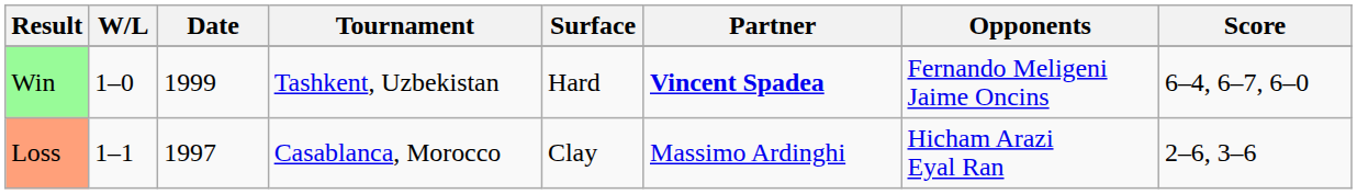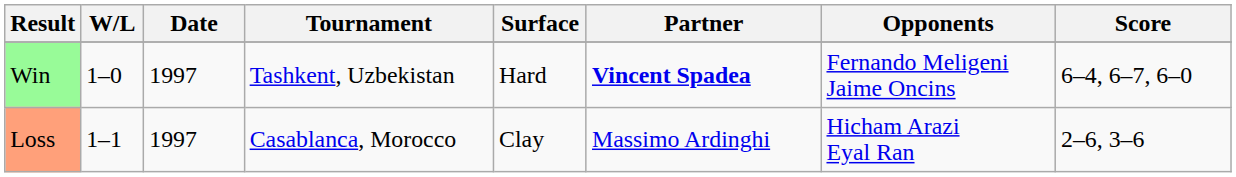Win | Date: 1999 -> 1997
